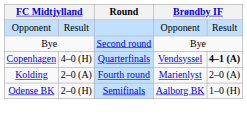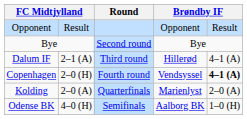+ row: Dalum IF | 2–1 (A) | Third round | Hillerød | 4–1 (A)
Copenhagen | column 2: 4–0 (H) -> 2–0 (H)
Copenhagen | Round: Quarterfinals -> Fourth round
Kolding | Round: Fourth round -> Quarterfinals
Odense BK | column 2: 2–0 (H) -> 4–0 (H)
